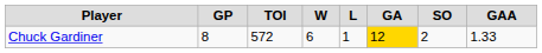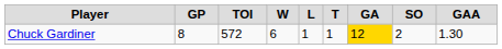+ column: T | 1
Chuck Gardiner | GAA: 1.33 -> 1.30
